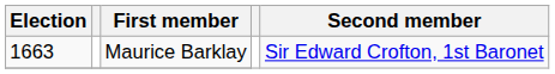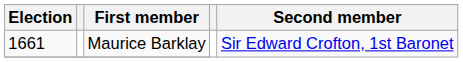Maurice Barklay | Election: 1663 -> 1661
